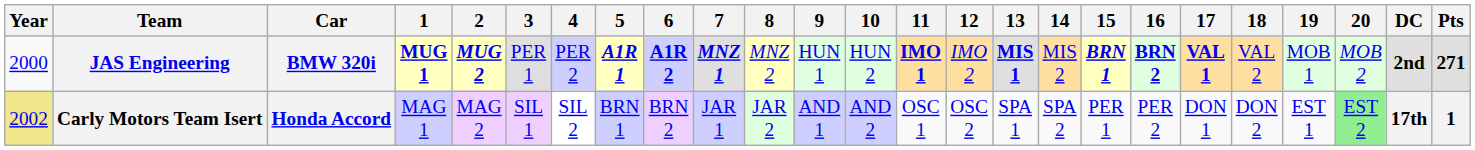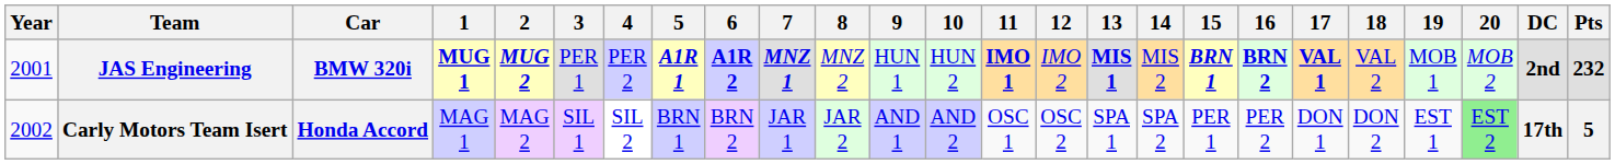JAS Engineering | Year: 2000 -> 2001
JAS Engineering | Pts: 271 -> 232
Carly Motors Team Isert | Year: khaki background -> no background
Carly Motors Team Isert | Pts: 1 -> 5
